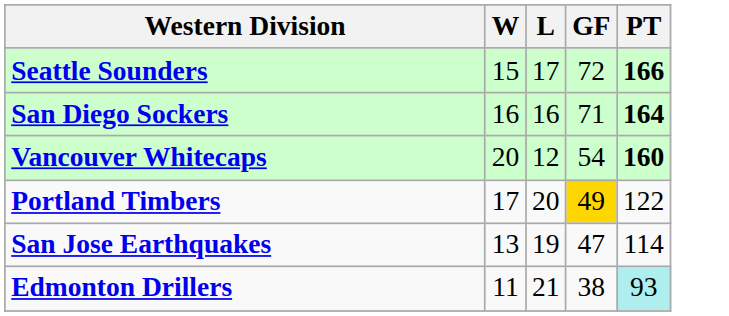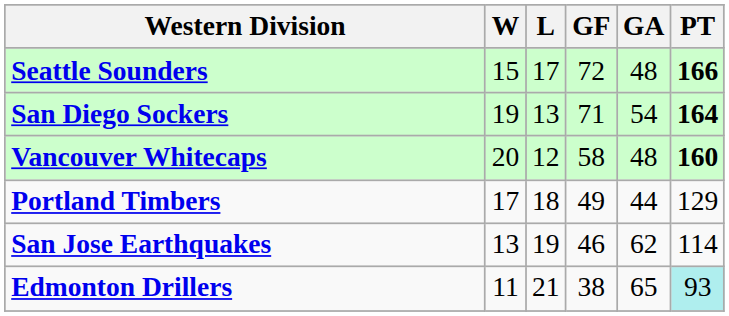+ column: GA | 48 | 54 | 48 | 44 | 62 | 65
San Diego Sockers | W: 16 -> 19
San Diego Sockers | L: 16 -> 13
Vancouver Whitecaps | GF: 54 -> 58
Portland Timbers | L: 20 -> 18
Portland Timbers | GF: gold background -> no background
Portland Timbers | PT: 122 -> 129
San Jose Earthquakes | GF: 47 -> 46
